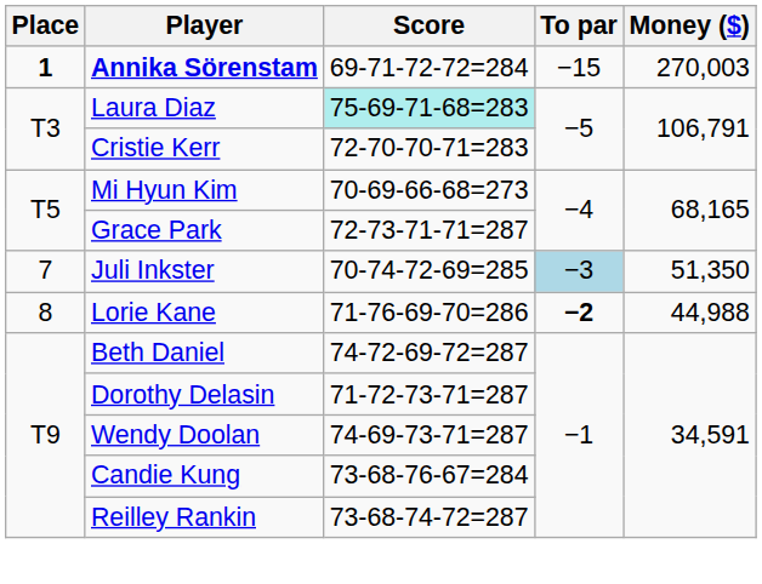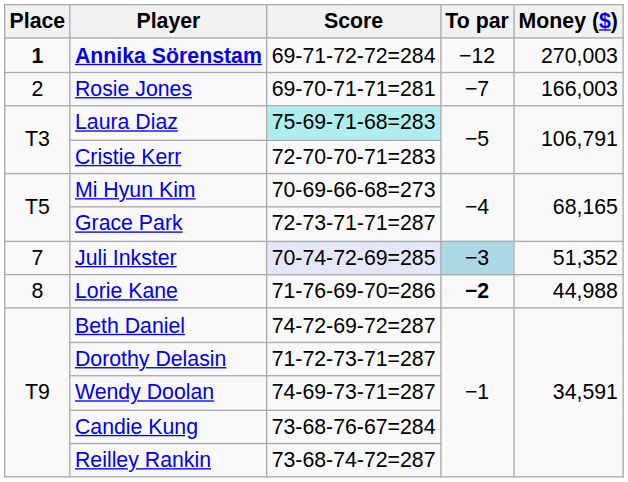Annika Sörenstam | To par: −15 -> −12
+ row: 2 | Rosie Jones | 69-70-71-71=281 | −7 | 166,003
Juli Inkster | Score: no background -> lavender background
Juli Inkster | Money ($): 51,350 -> 51,352
